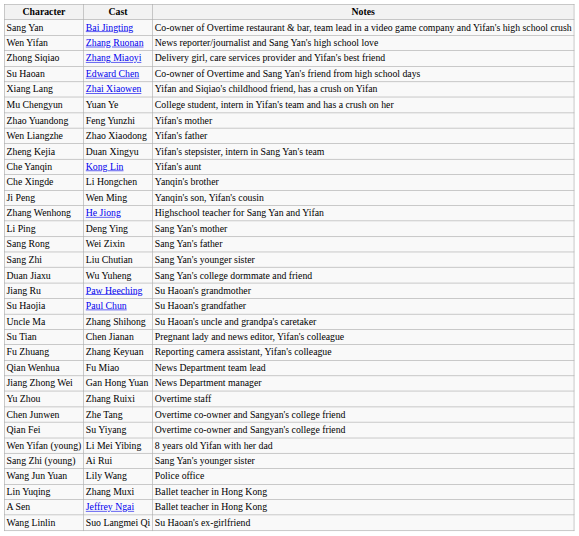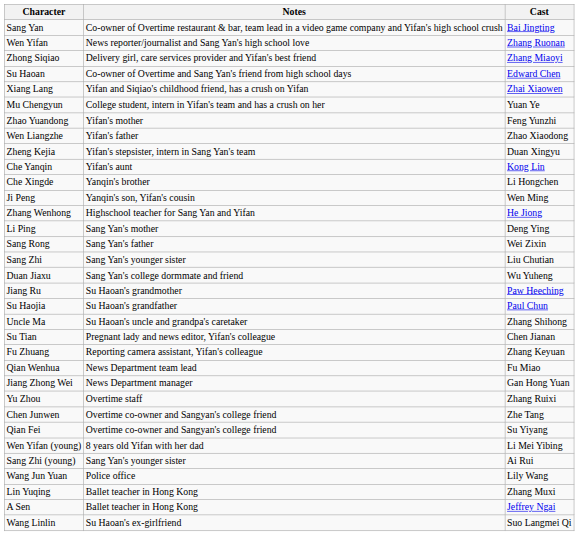columns swapped: Cast <-> Notes
